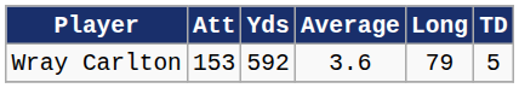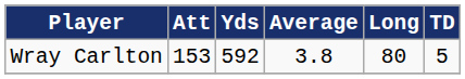Wray Carlton | Average: 3.6 -> 3.8
Wray Carlton | Long: 79 -> 80
